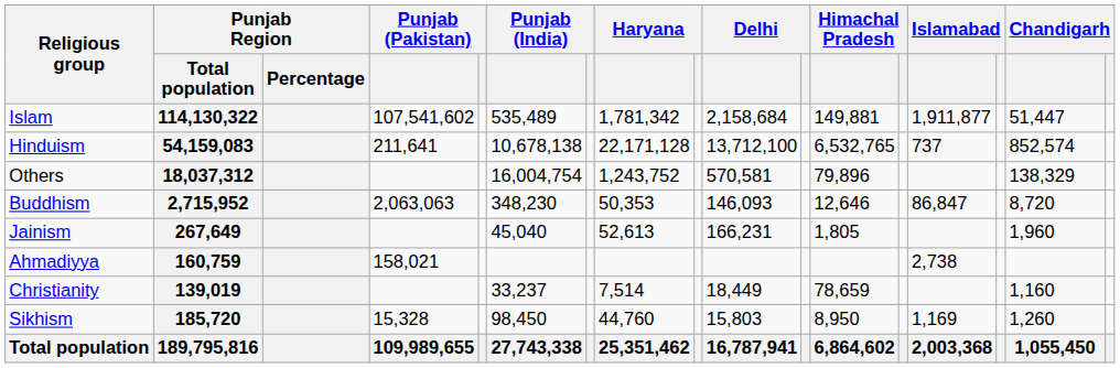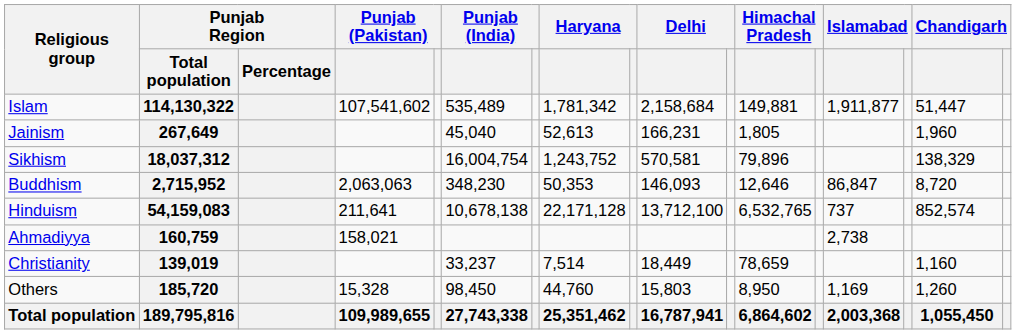rows swapped: 54,159,083 <-> 267,649
18,037,312 | Religious group: Others -> Sikhism
185,720 | Religious group: Sikhism -> Others
